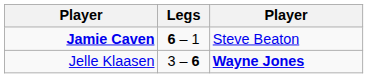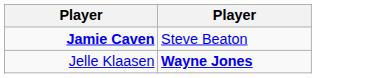- column: Legs | 6 – 1 | 3 – 6
